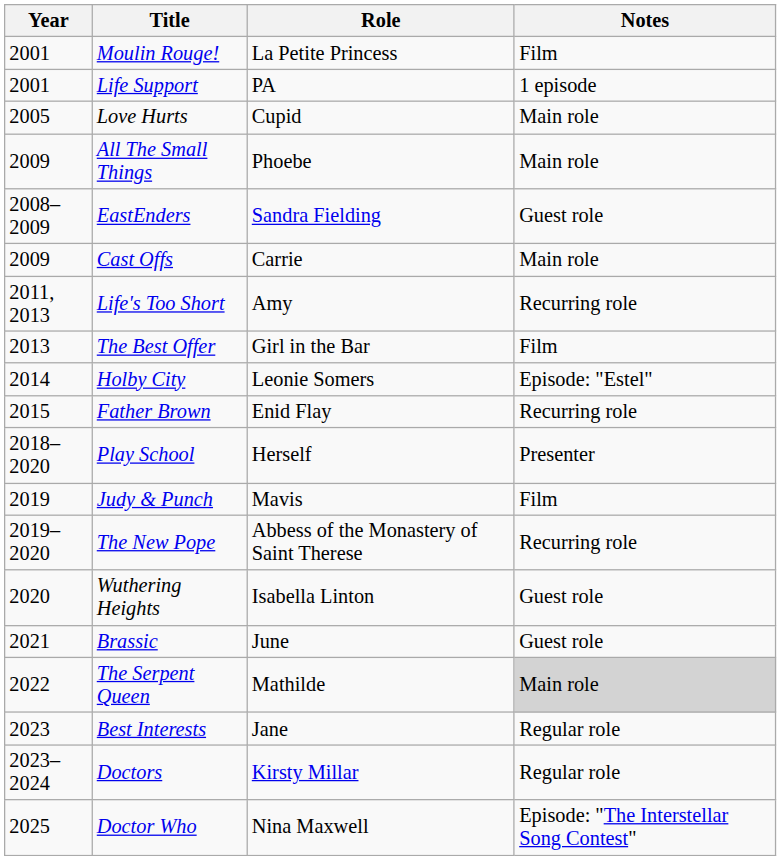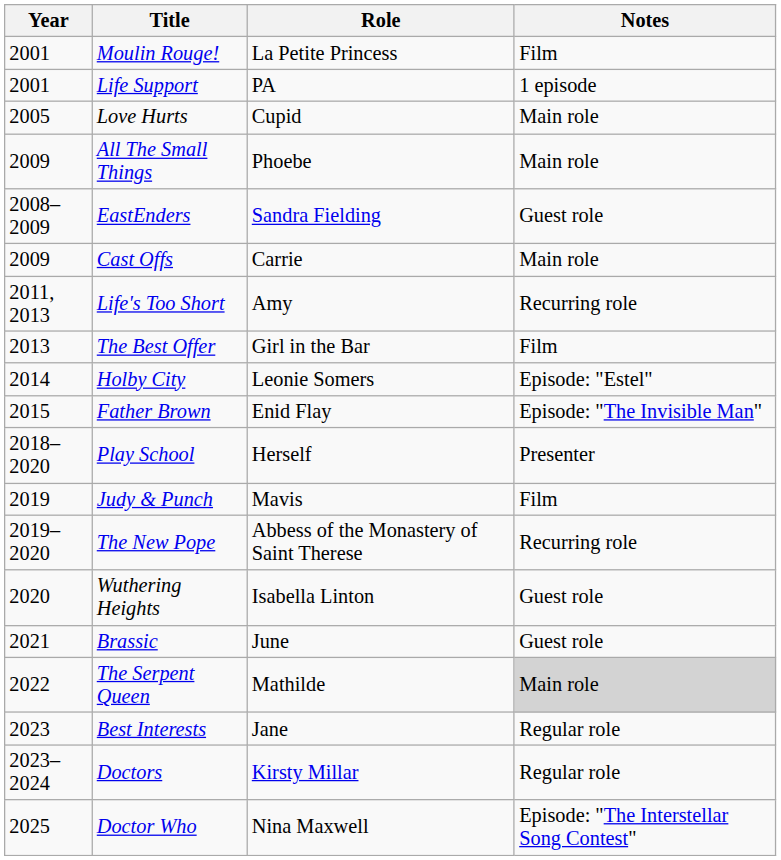Father Brown | Notes: Recurring role -> Episode: "The Invisible Man"
